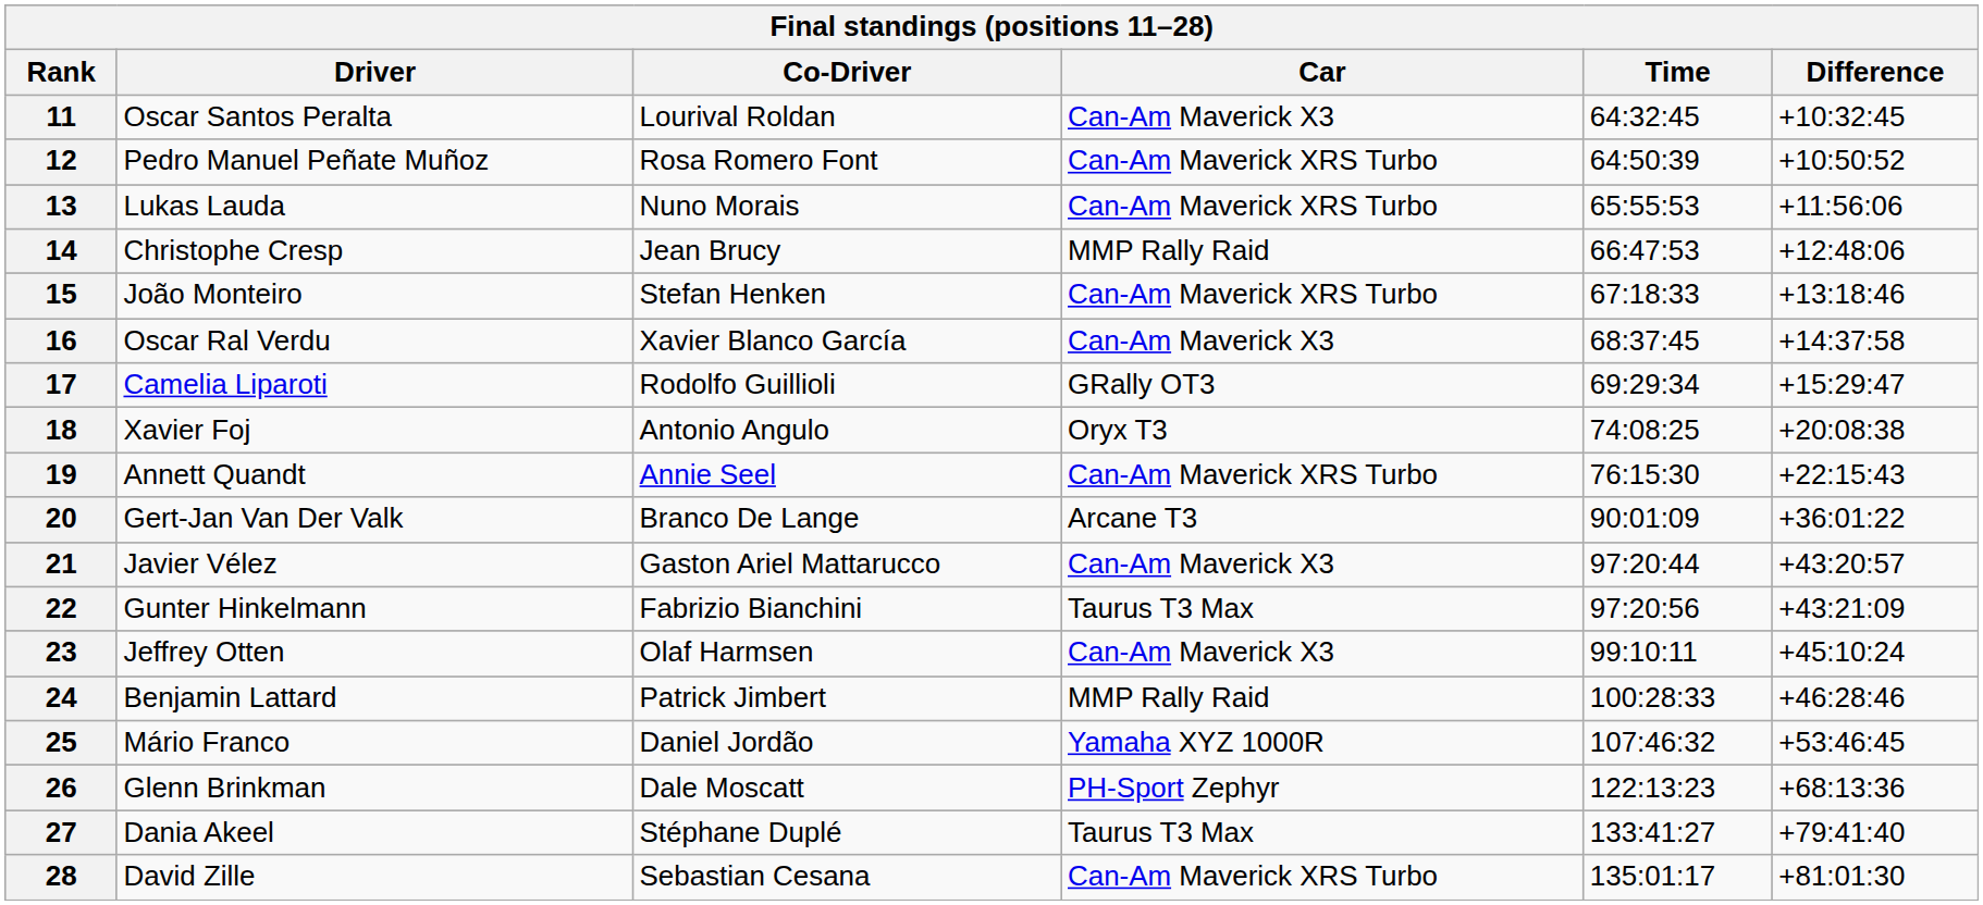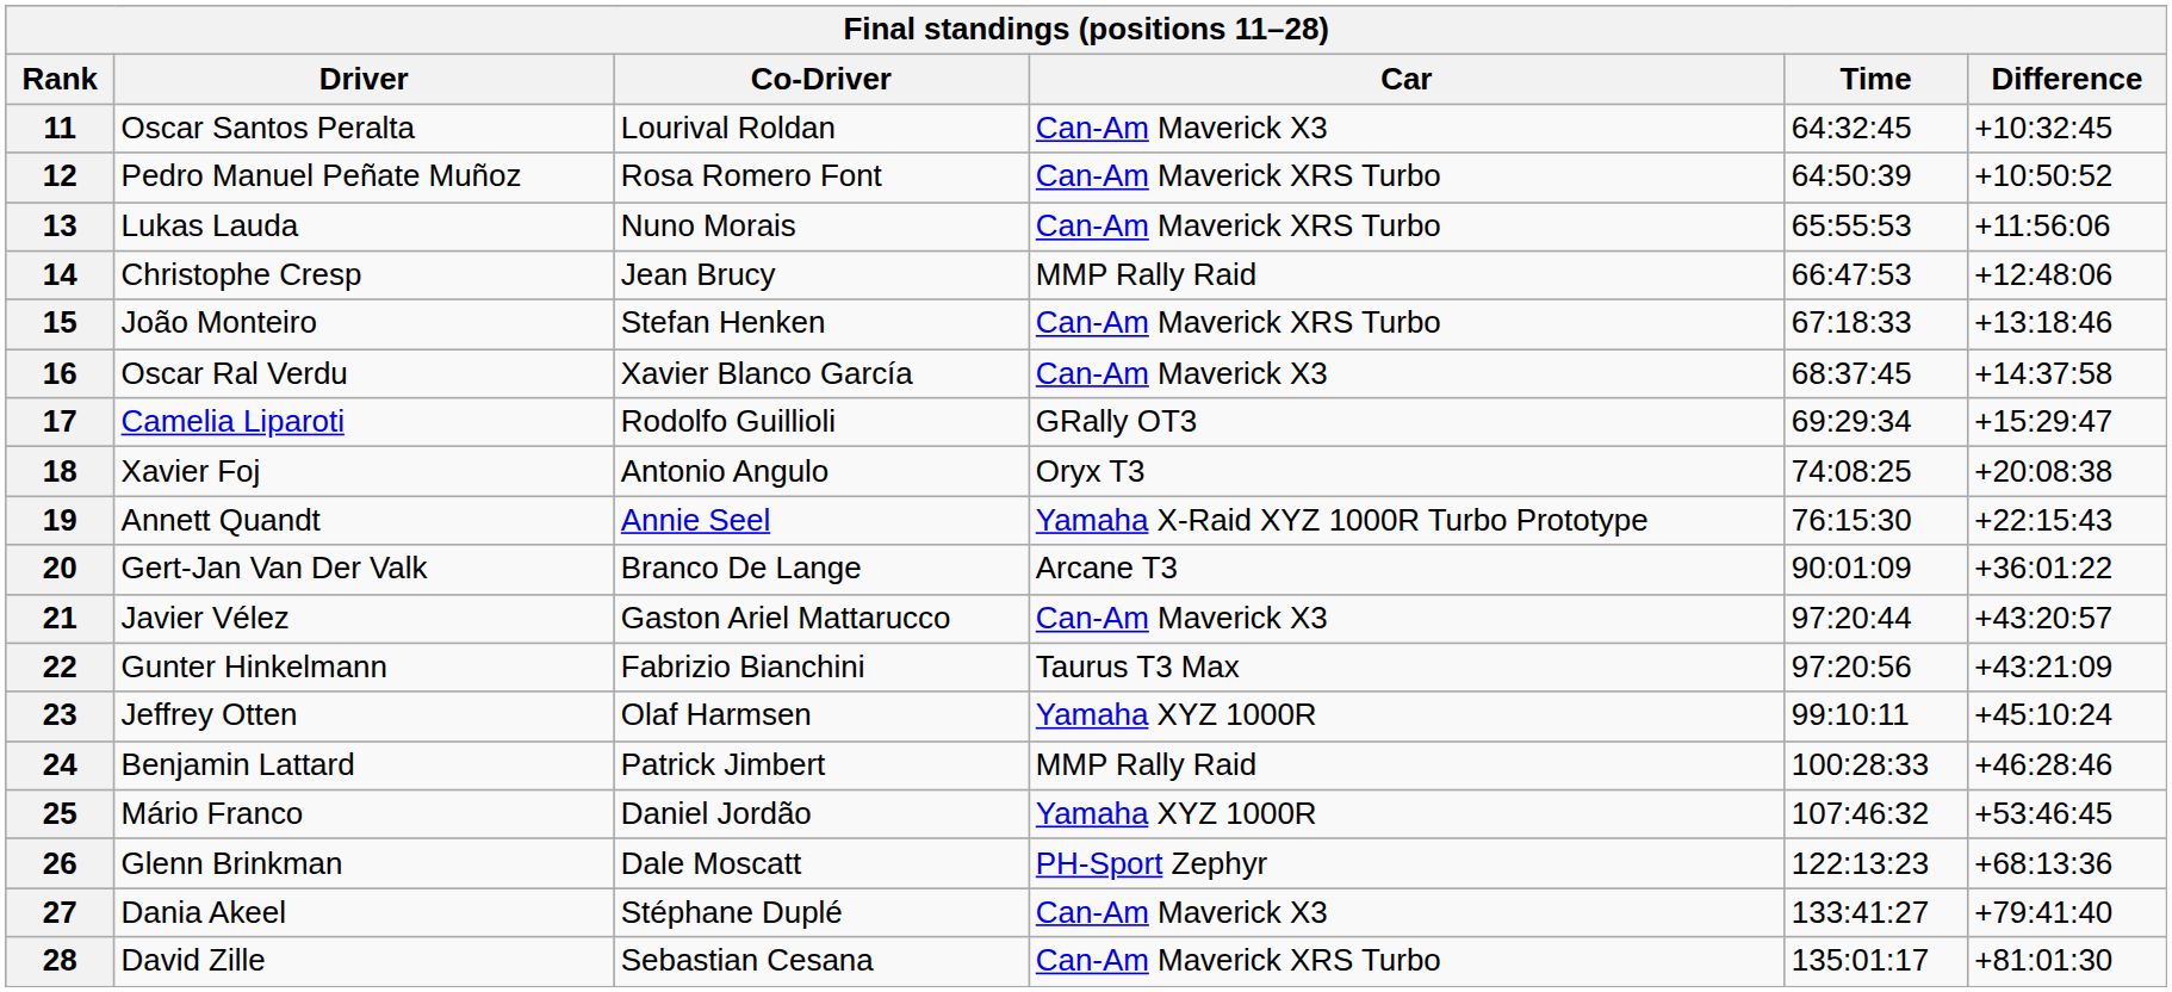19 | Car: Can-Am Maverick XRS Turbo -> Yamaha X-Raid XYZ 1000R Turbo Prototype
23 | Car: Can-Am Maverick X3 -> Yamaha XYZ 1000R
27 | Car: Taurus T3 Max -> Can-Am Maverick X3
